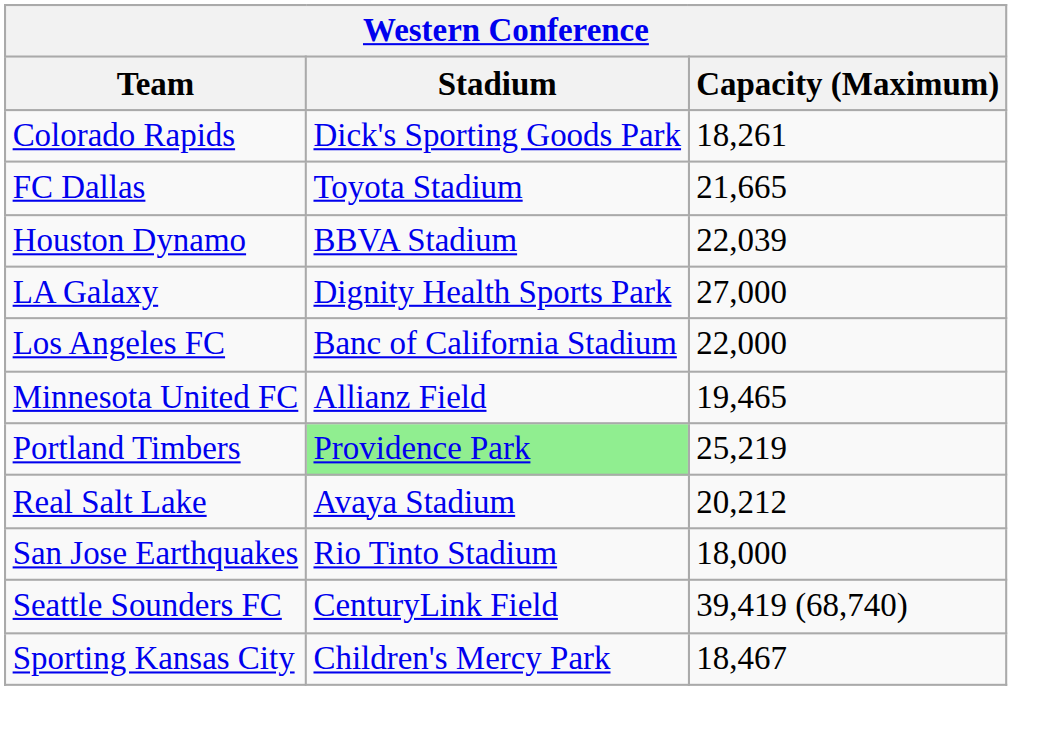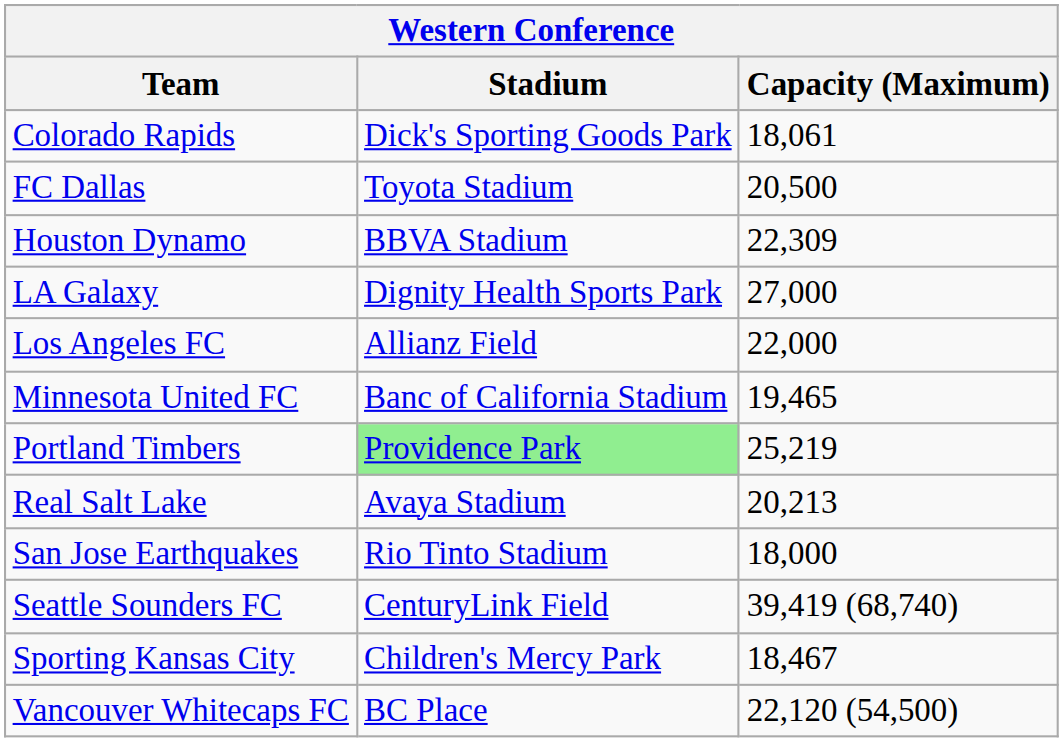Colorado Rapids | Capacity (Maximum): 18,261 -> 18,061
FC Dallas | Capacity (Maximum): 21,665 -> 20,500
Houston Dynamo | Capacity (Maximum): 22,039 -> 22,309
Los Angeles FC | Stadium: Banc of California Stadium -> Allianz Field
Minnesota United FC | Stadium: Allianz Field -> Banc of California Stadium
Real Salt Lake | Capacity (Maximum): 20,212 -> 20,213
+ row: Vancouver Whitecaps FC | BC Place | 22,120 (54,500)
